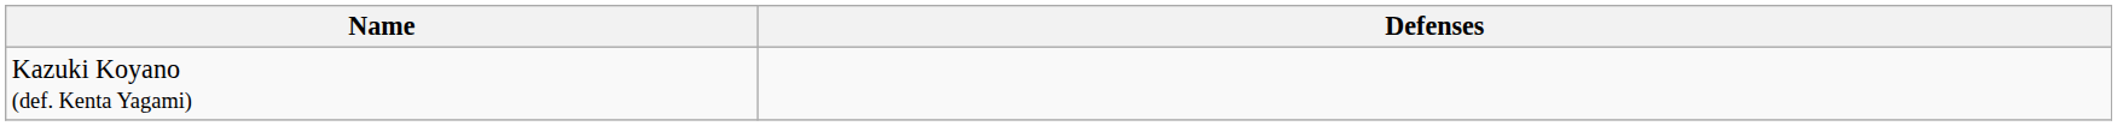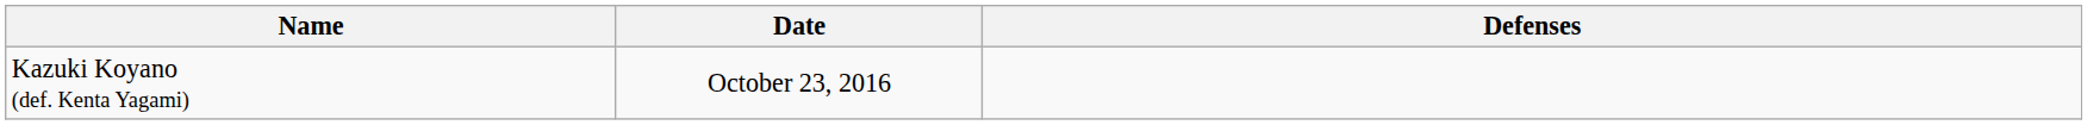+ column: Date | October 23, 2016
